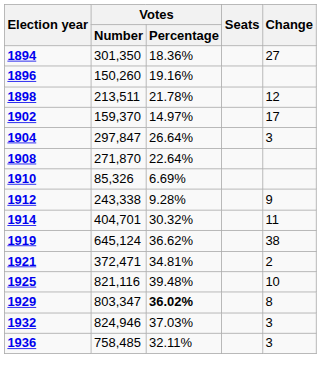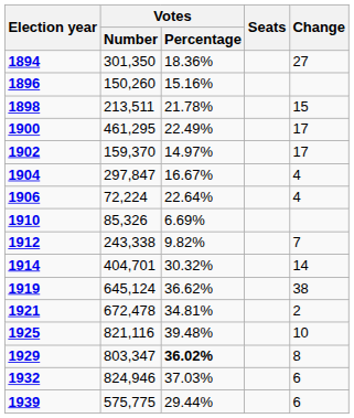1896 | Votes / Percentage: 19.16% -> 15.16%
1898 | Change: 12 -> 15
+ row: 1900 | 461,295 | 22.49% | 17
1904 | Votes / Percentage: 26.64% -> 16.67%
1904 | Change: 3 -> 4
+ row: 1906 | 72,224 | 22.64% | 4
- row: 1908 | 271,870 | 22.64%
1912 | Votes / Percentage: 9.28% -> 9.82%
1912 | Change: 9 -> 7
1914 | Change: 11 -> 14
1921 | Votes / Number: 372,471 -> 672,478
1932 | Change: 3 -> 6
- row: 1936 | 758,485 | 32.11% | 3
+ row: 1939 | 575,775 | 29.44% | 6
